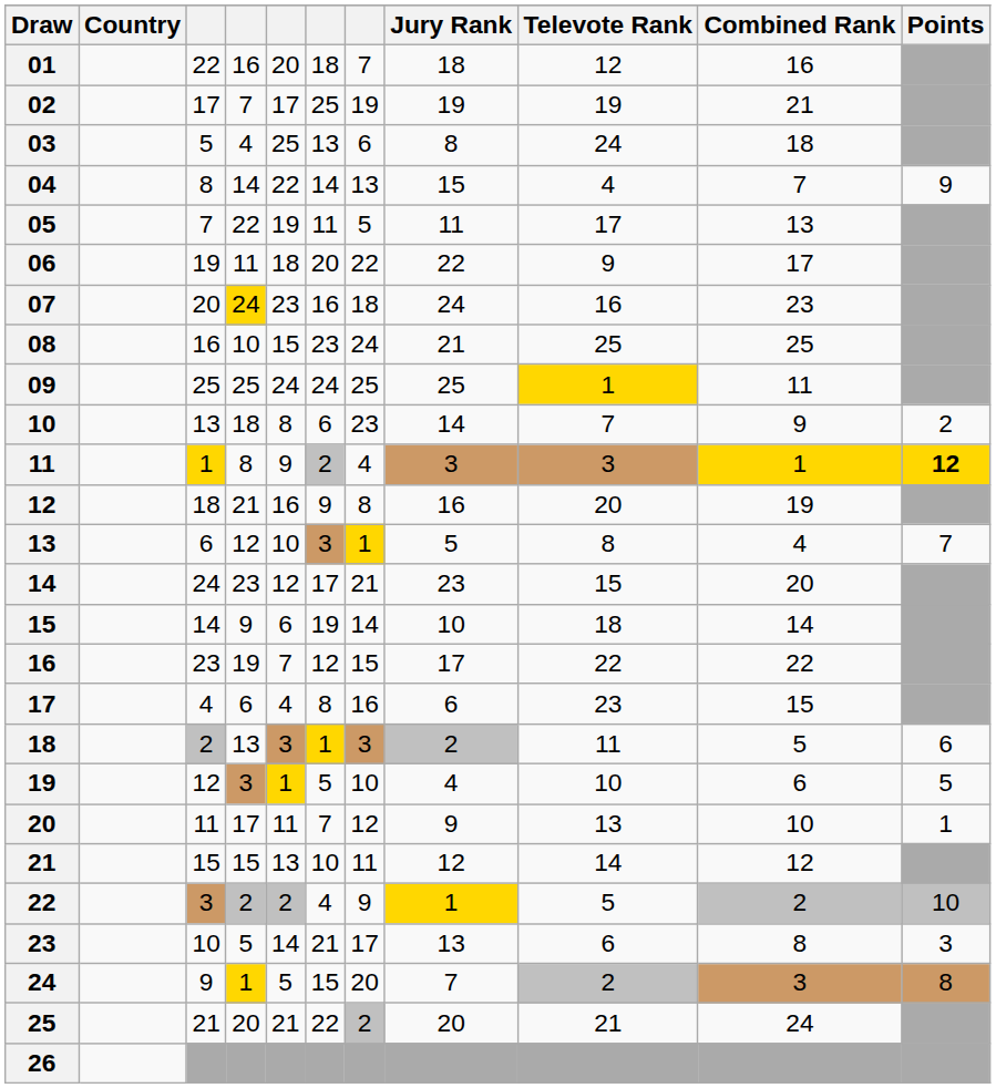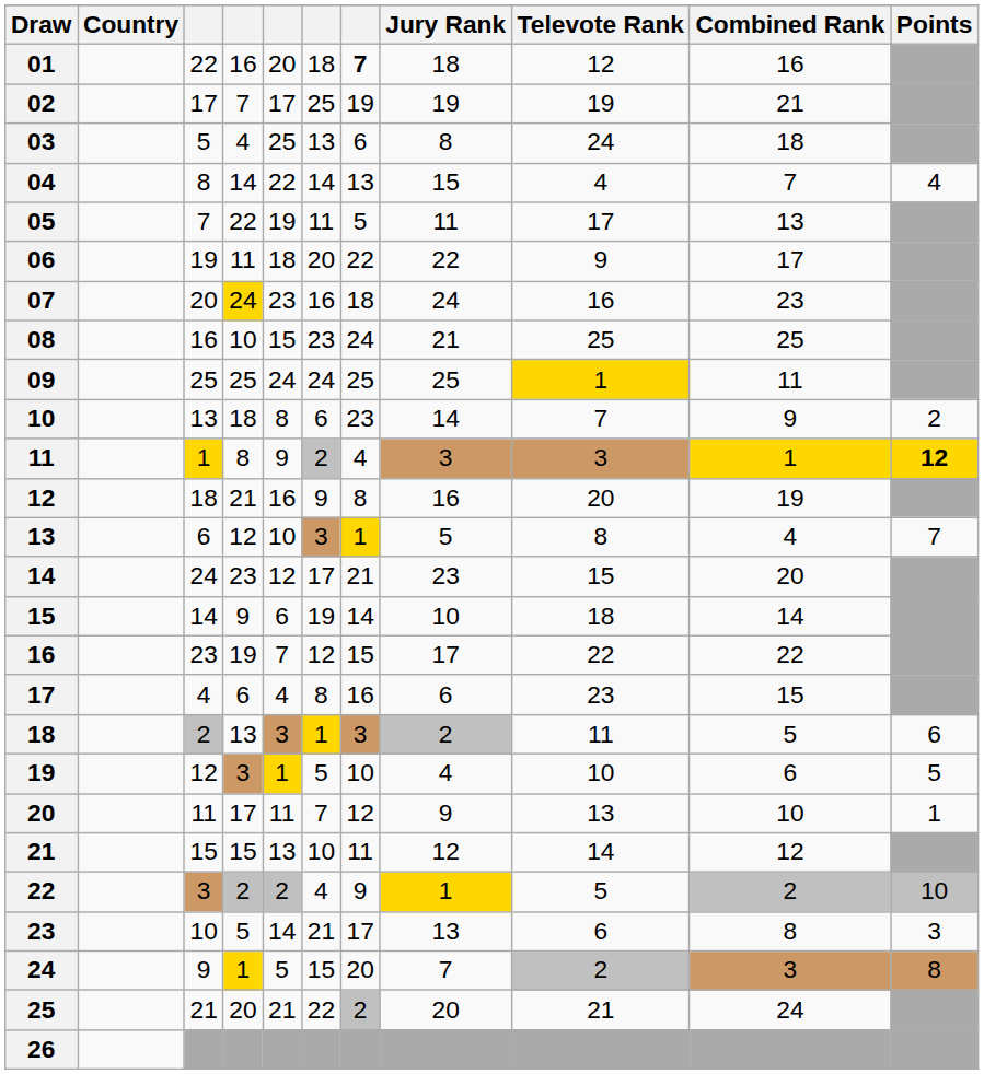01 | column 7: normal -> bold
04 | Points: 9 -> 4
